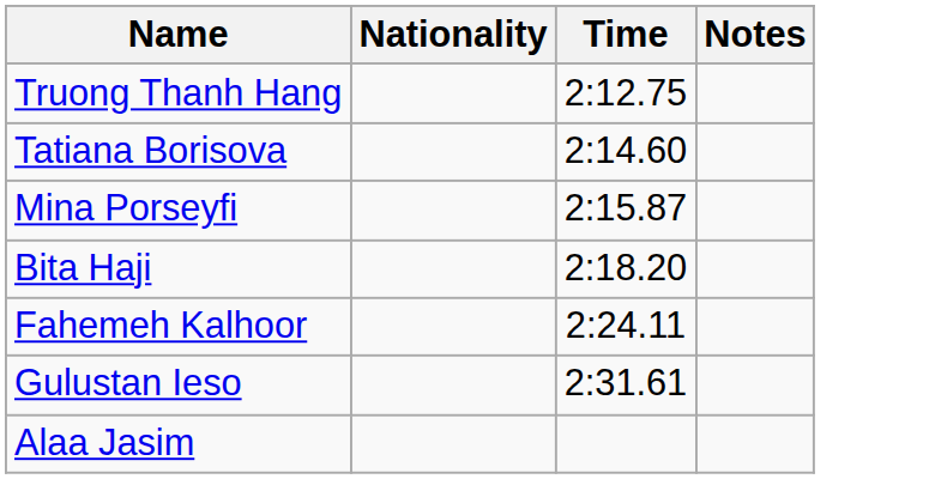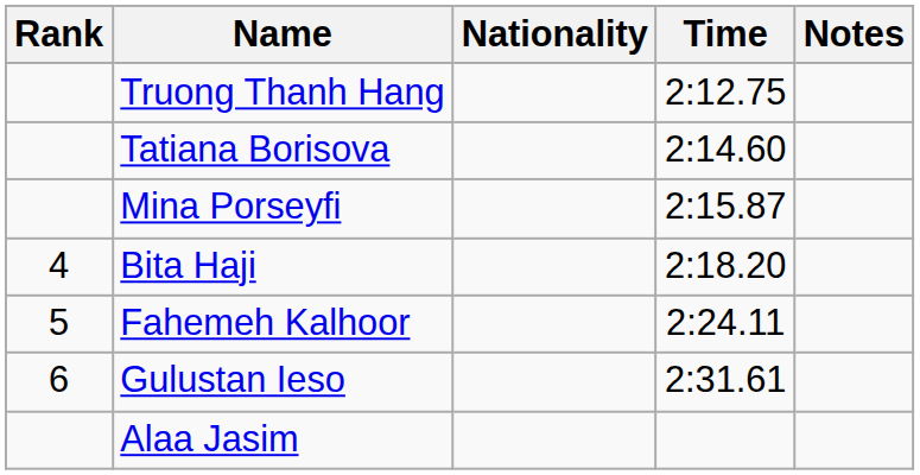+ column: Rank | 4 | 5 | 6
